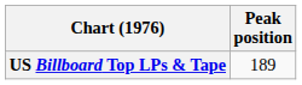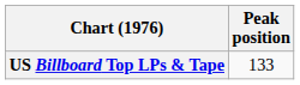US Billboard Top LPs & Tape | Peak position: 189 -> 133
